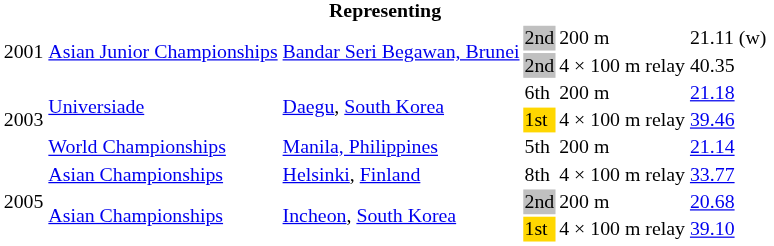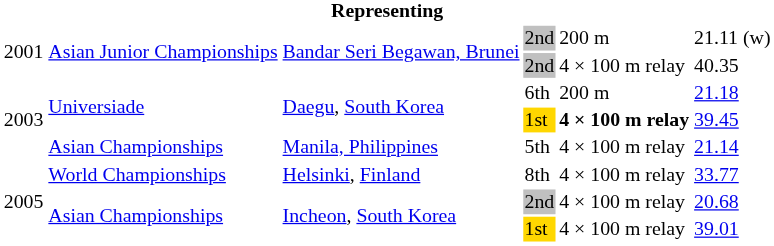Daegu, South Korea / 1st | column 5: normal -> bold
Daegu, South Korea / 1st | column 6: 39.46 -> 39.45
Manila, Philippines | column 2: World Championships -> Asian Championships
Manila, Philippines | column 5: 200 m -> 4 × 100 m relay
Helsinki, Finland | column 2: Asian Championships -> World Championships
Incheon, South Korea / 2nd | column 5: 200 m -> 4 × 100 m relay
Incheon, South Korea / 1st | column 6: 39.10 -> 39.01
